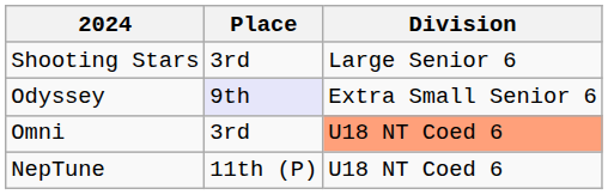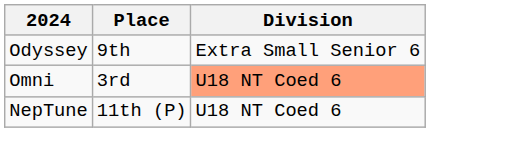- row: Shooting Stars | 3rd | Large Senior 6
Odyssey | Place: lavender background -> no background
